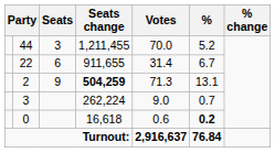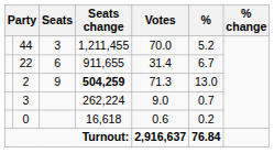2 | %: 13.1 -> 13.0
0 | %: bold -> normal
